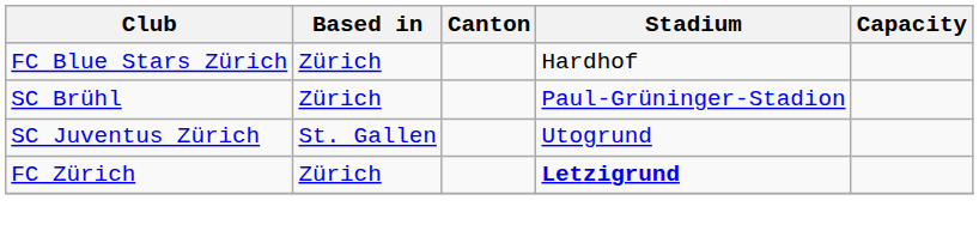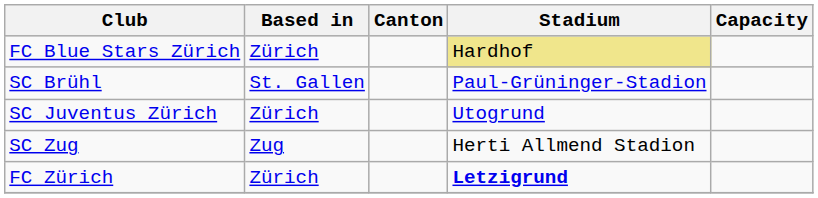FC Blue Stars Zürich | Stadium: no background -> khaki background
SC Brühl | Based in: Zürich -> St. Gallen
SC Juventus Zürich | Based in: St. Gallen -> Zürich
+ row: SC Zug | Zug | Herti Allmend Stadion
